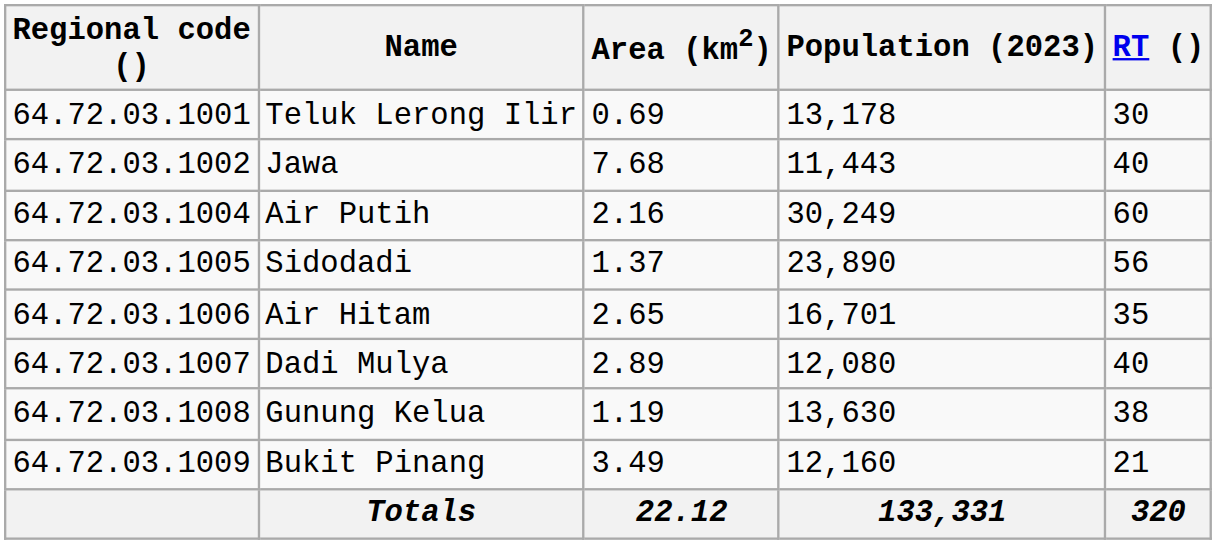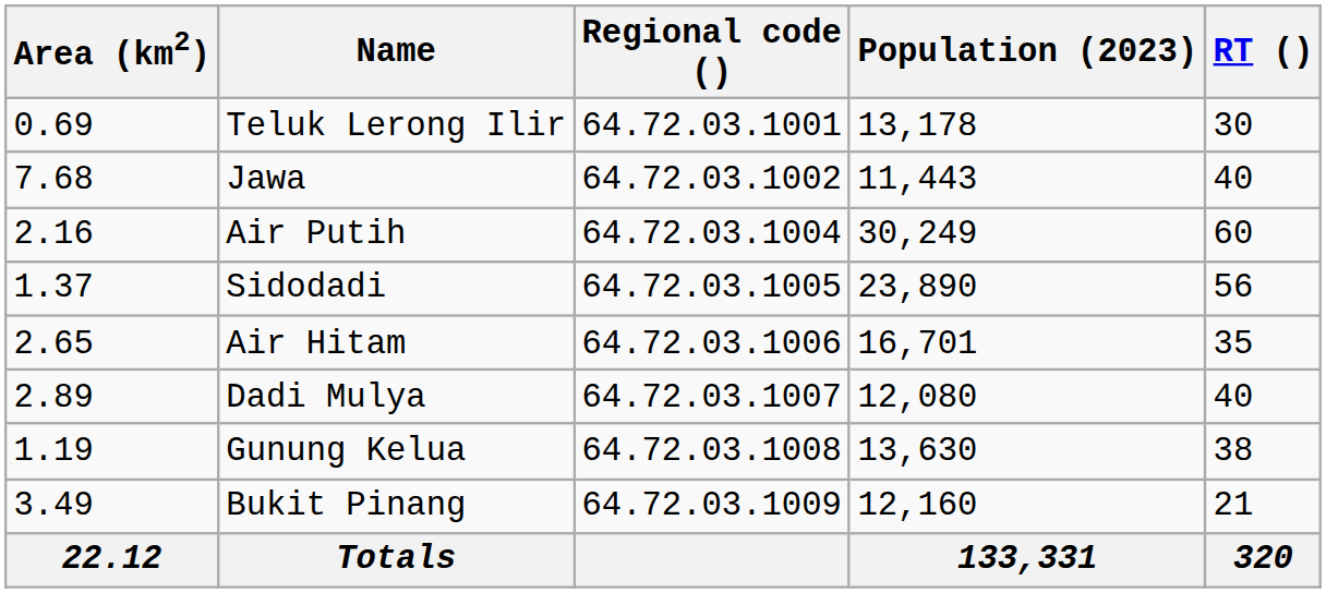columns swapped: Regional code () <-> Area (km2)
